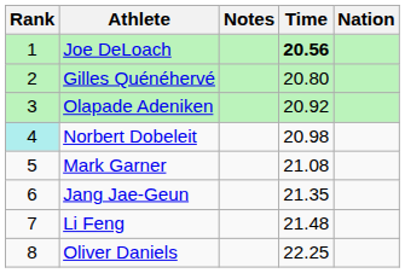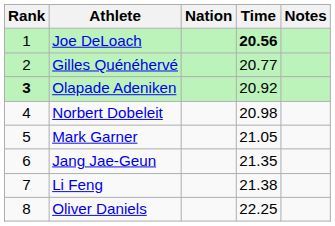columns swapped: Nation <-> Notes
Gilles Quénéhervé | Time: 20.80 -> 20.77
Olapade Adeniken | Rank: normal -> bold
Norbert Dobeleit | Rank: paleturquoise background -> no background
Mark Garner | Time: 21.08 -> 21.05
Li Feng | Time: 21.48 -> 21.38
